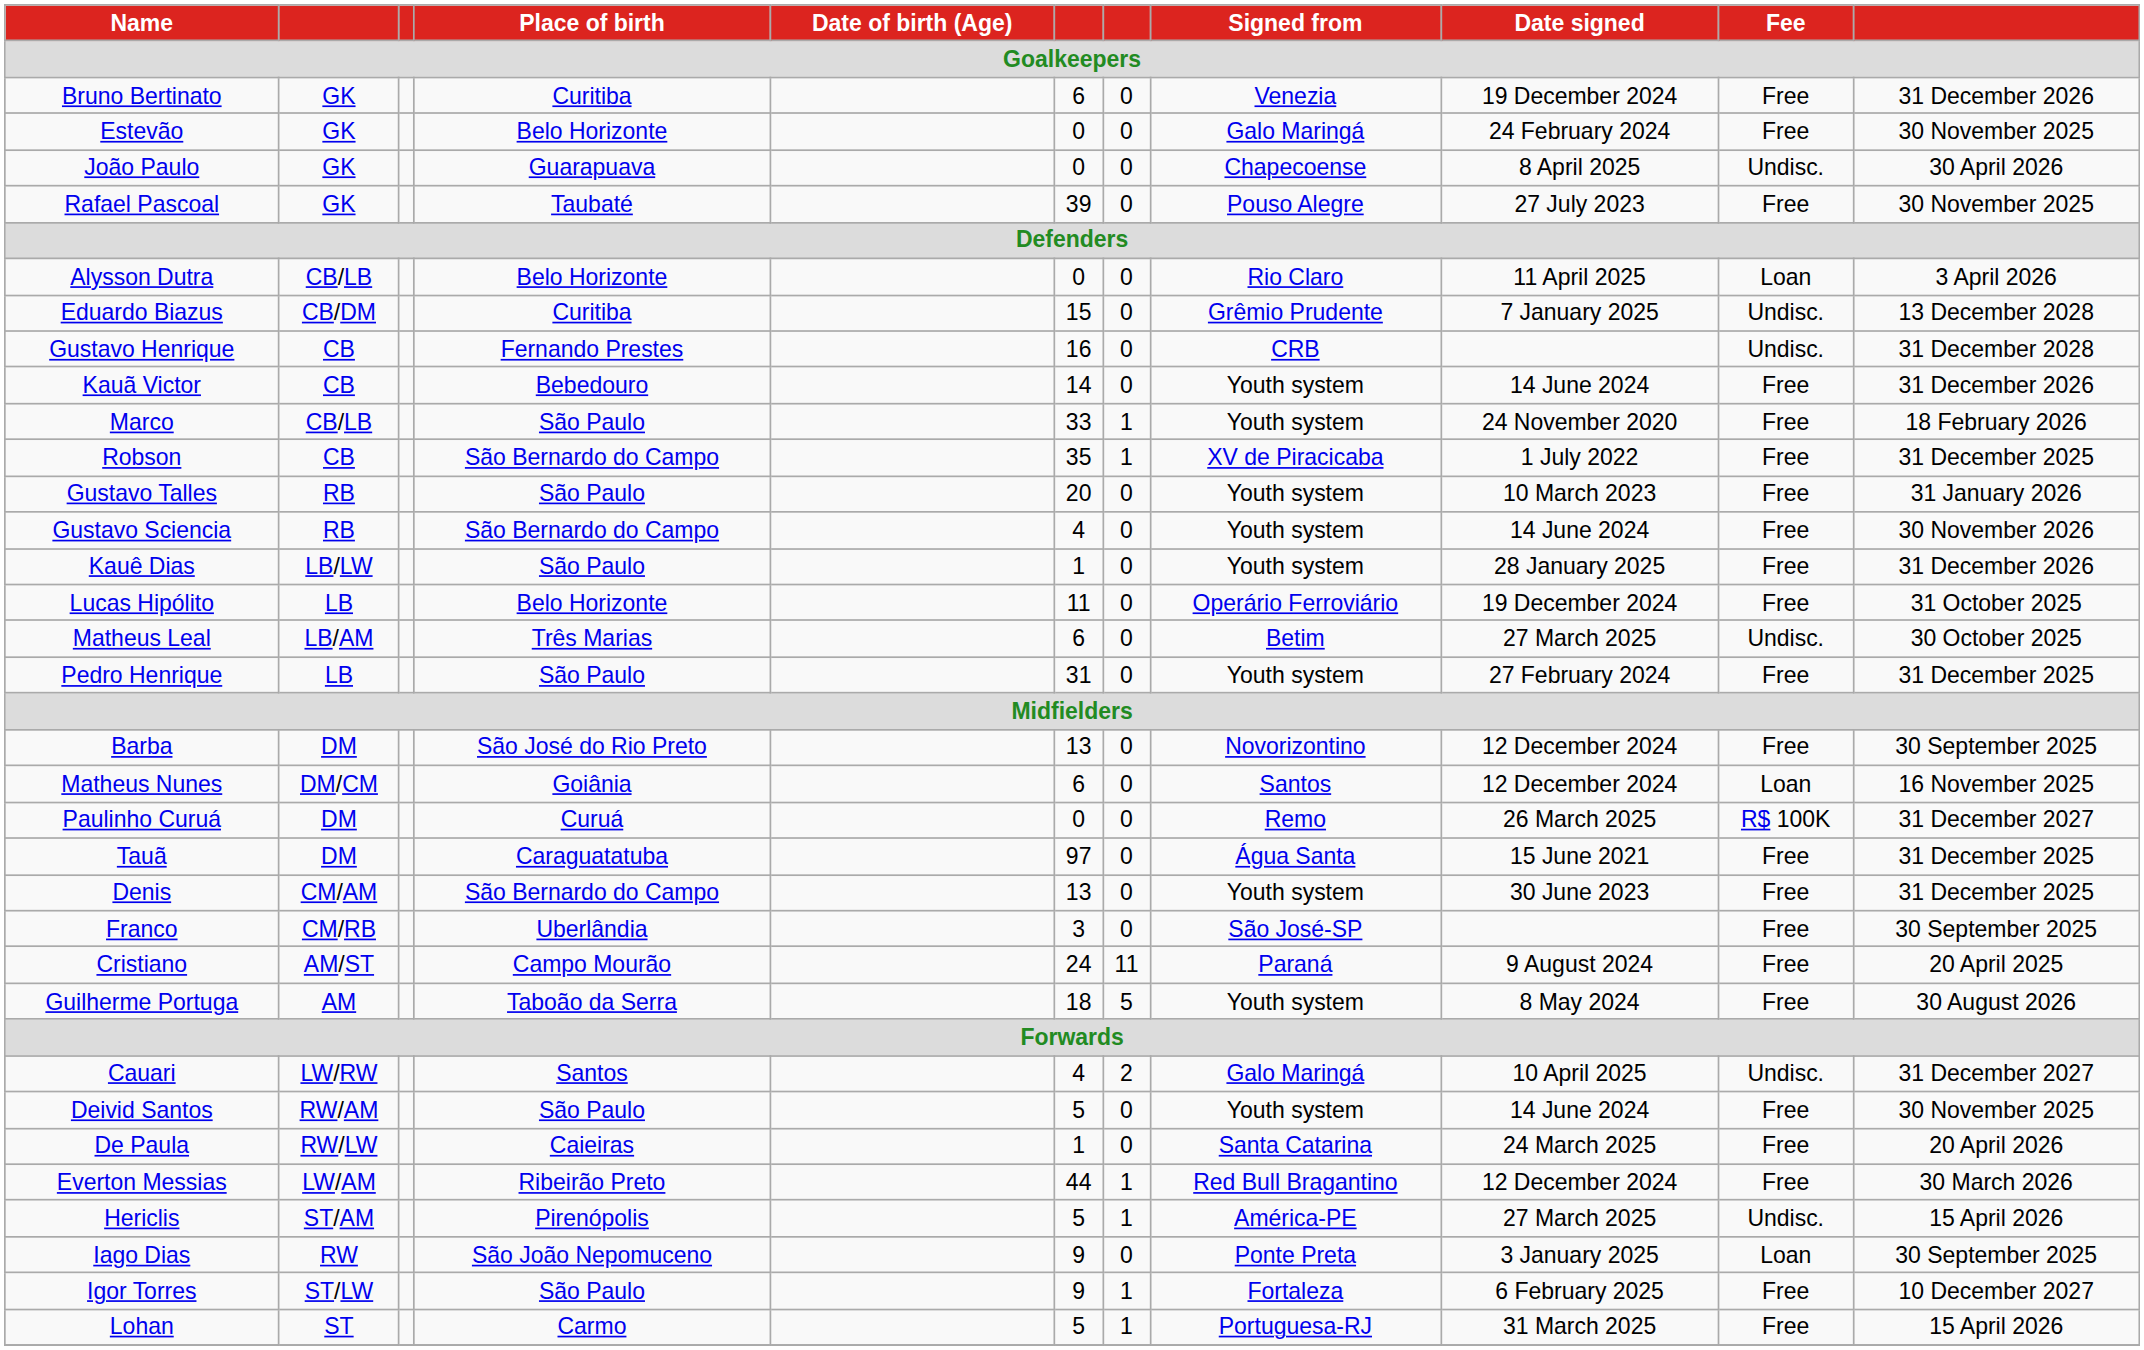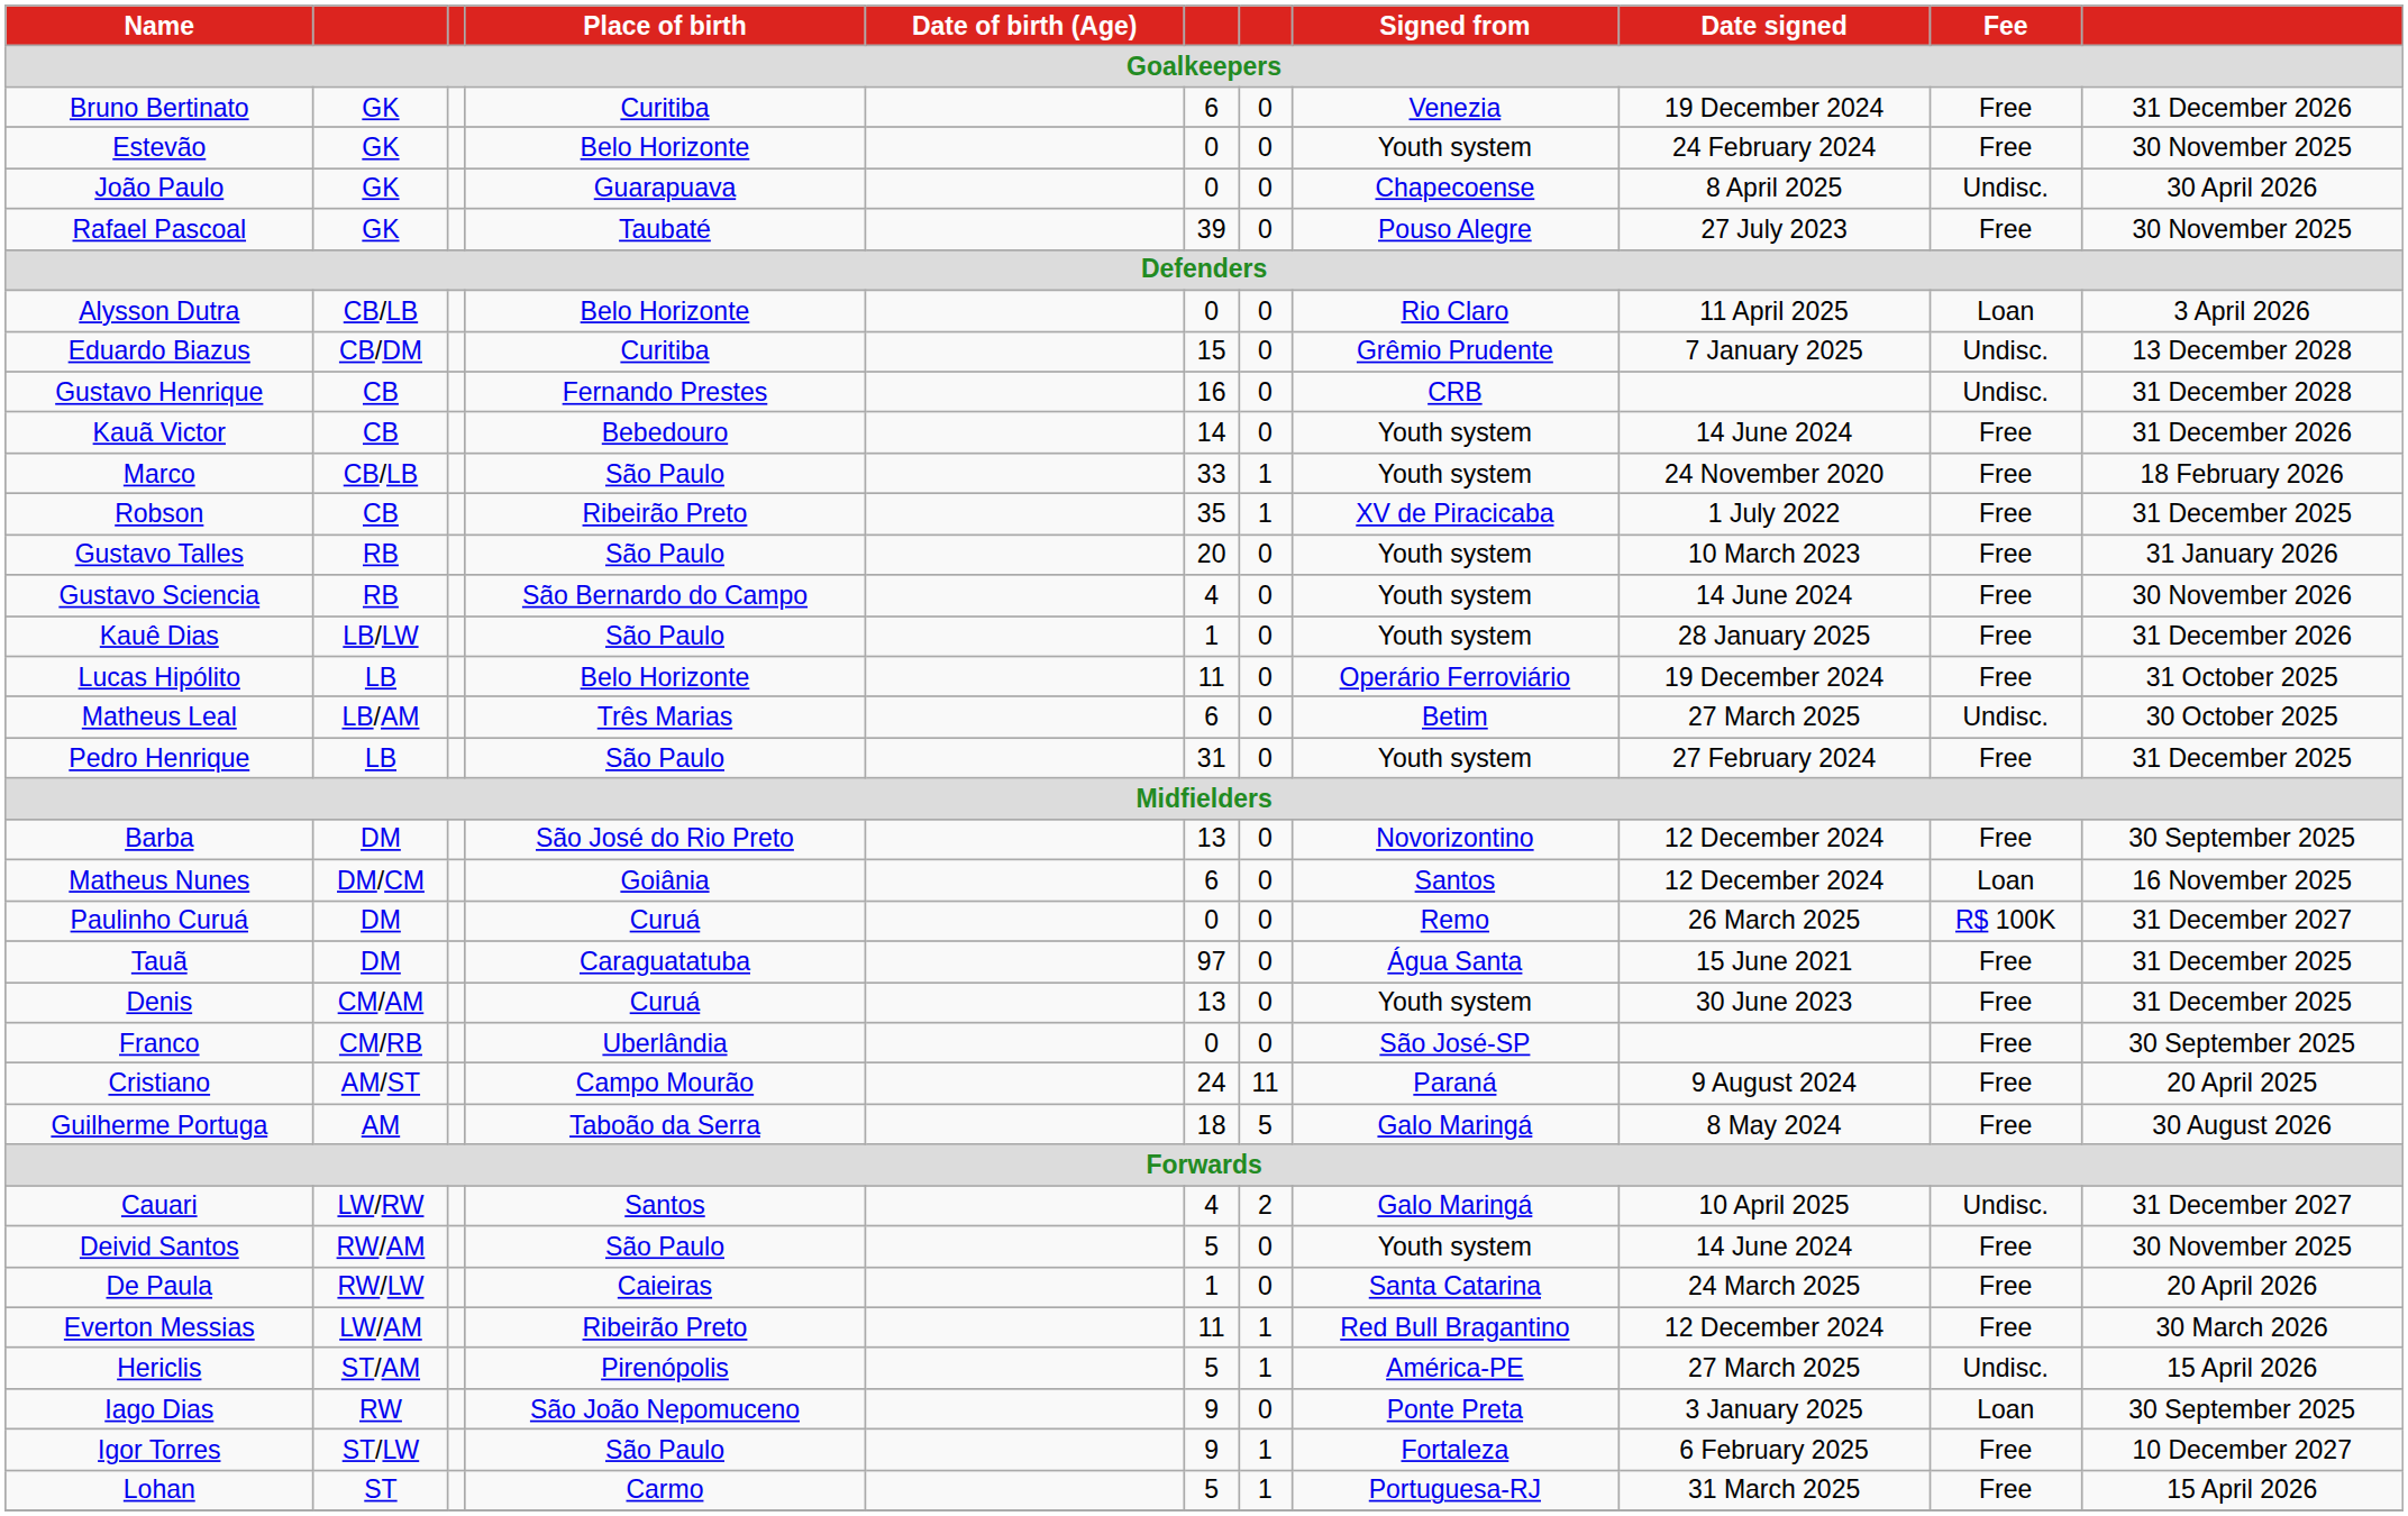Estevão | Signed from: Galo Maringá -> Youth system
Robson | Place of birth: São Bernardo do Campo -> Ribeirão Preto
Denis | Place of birth: São Bernardo do Campo -> Curuá
Franco | column 6: 3 -> 0
Guilherme Portuga | Signed from: Youth system -> Galo Maringá
Everton Messias | column 6: 44 -> 11
